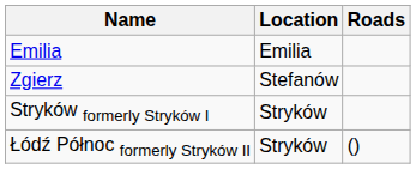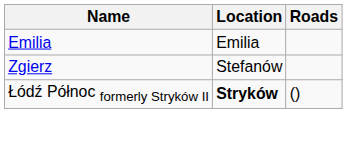- row: Stryków formerly Stryków I | Stryków
Łódź Północ formerly Stryków II | Location: normal -> bold
